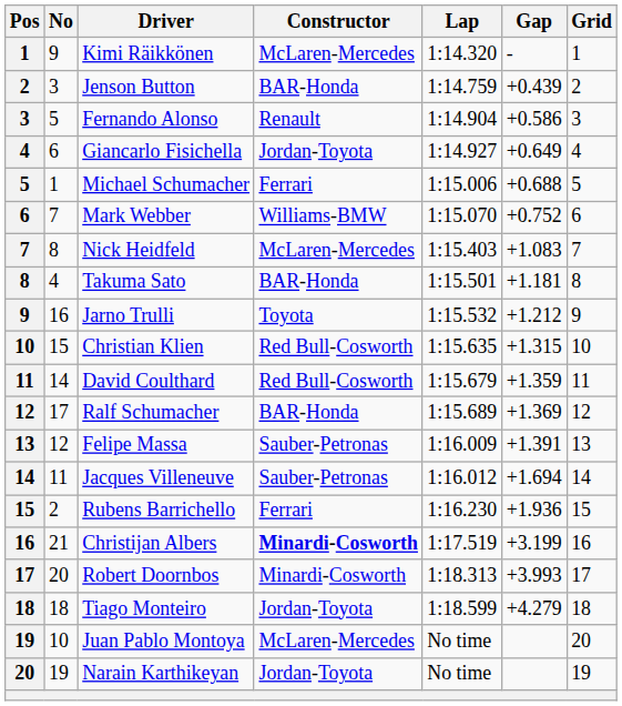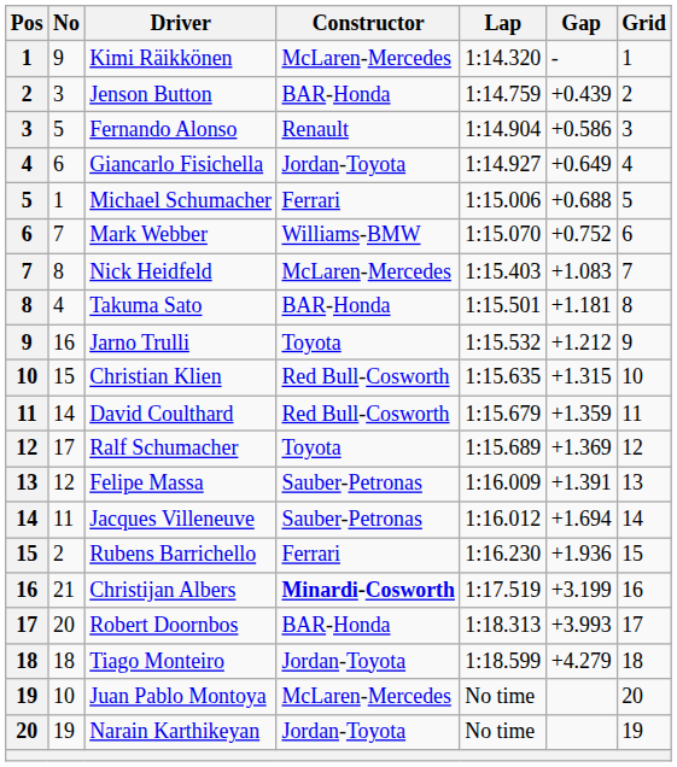Ralf Schumacher | Constructor: BAR-Honda -> Toyota
Robert Doornbos | Constructor: Minardi-Cosworth -> BAR-Honda
